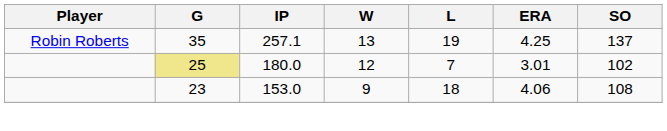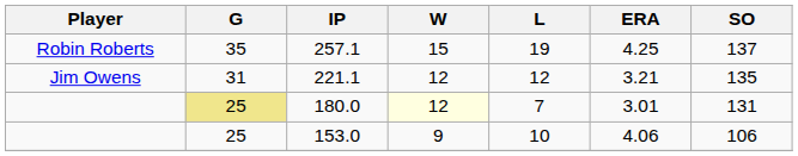257.1 | W: 13 -> 15
+ row: Jim Owens | 31 | 221.1 | 12 | 12 | 3.21 | 135
180.0 | W: no background -> lightyellow background
180.0 | SO: 102 -> 131
153.0 | G: 23 -> 25
153.0 | L: 18 -> 10
153.0 | SO: 108 -> 106
